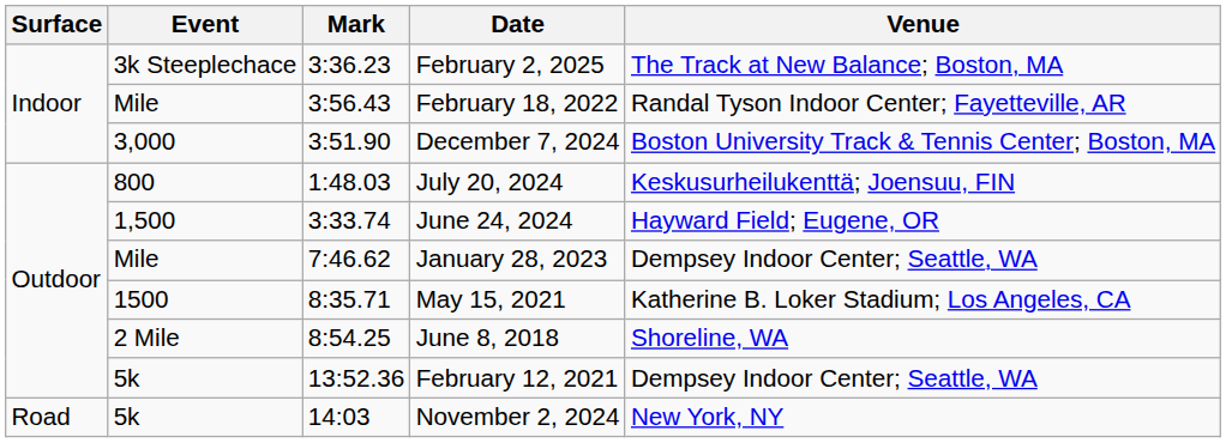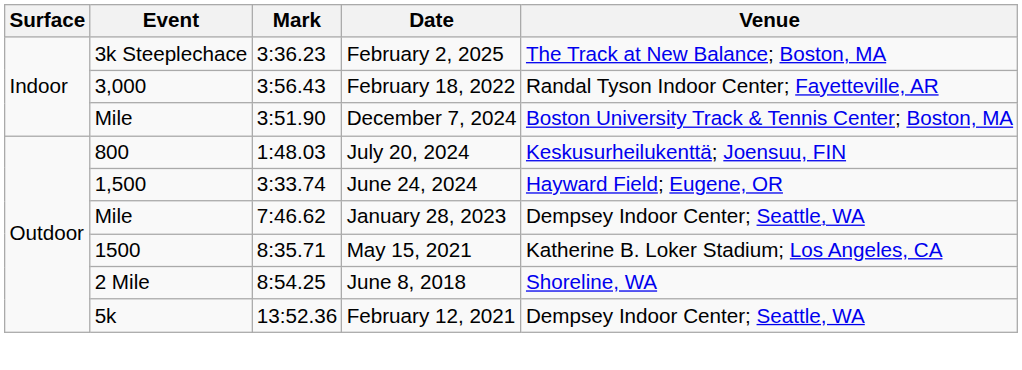February 18, 2022 | Event: Mile -> 3,000
December 7, 2024 | Event: 3,000 -> Mile
- row: Road | 5k | 14:03 | November 2, 2024 | New York, NY
